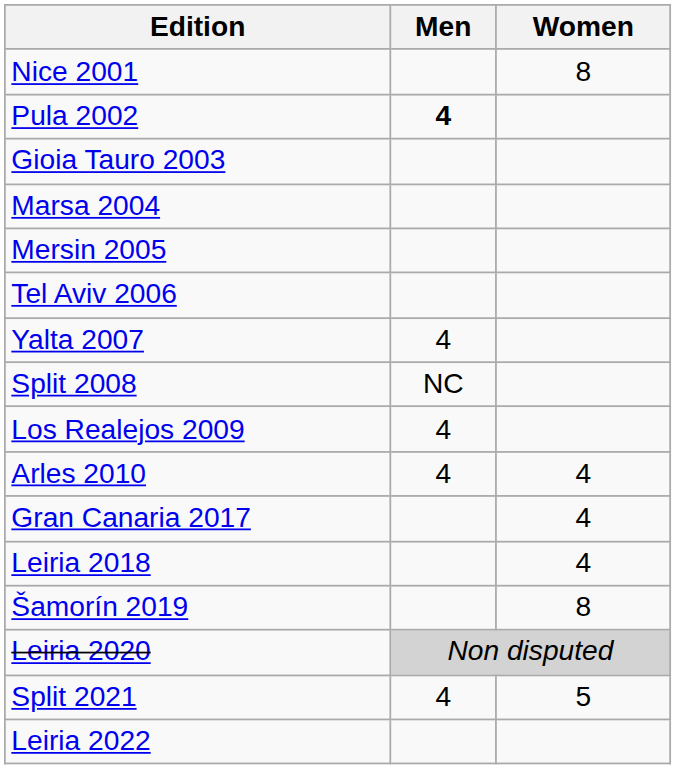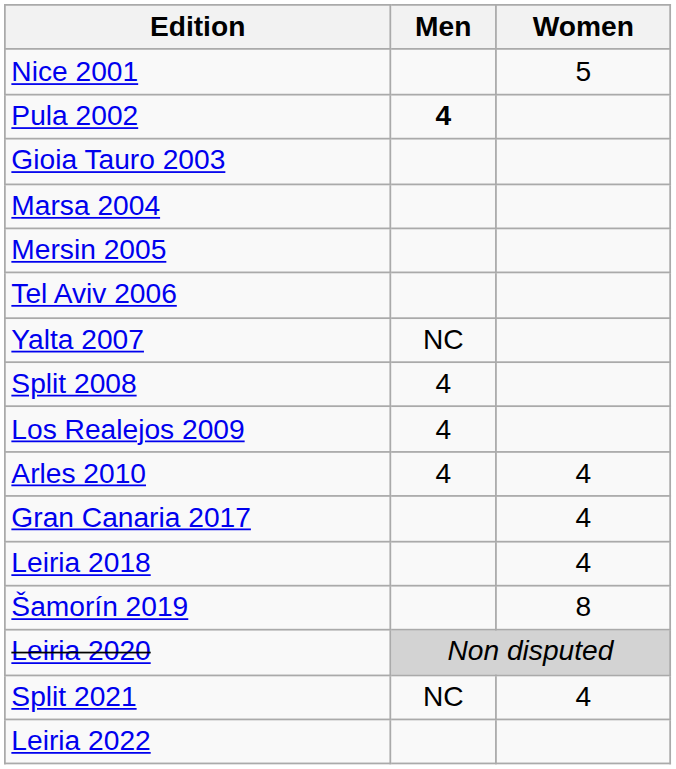Nice 2001 | Women: 8 -> 5
Yalta 2007 | Men: 4 -> NC
Split 2008 | Men: NC -> 4
Split 2021 | Men: 4 -> NC
Split 2021 | Women: 5 -> 4
